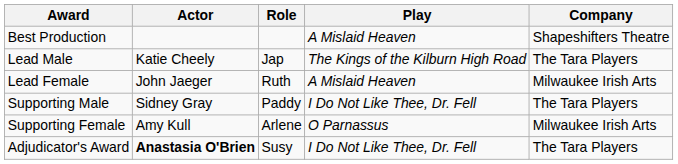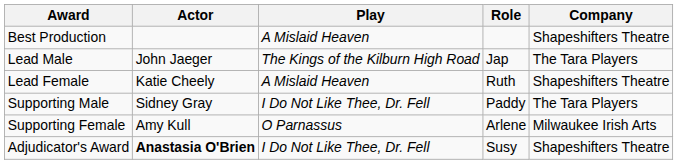columns swapped: Role <-> Play
Lead Male | Actor: Katie Cheely -> John Jaeger
Lead Female | Actor: John Jaeger -> Katie Cheely
Lead Female | Company: Milwaukee Irish Arts -> Shapeshifters Theatre
Adjudicator's Award | Company: The Tara Players -> Shapeshifters Theatre
